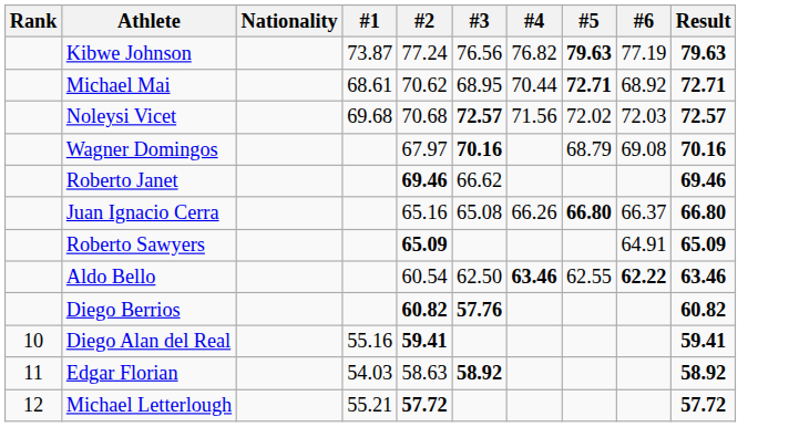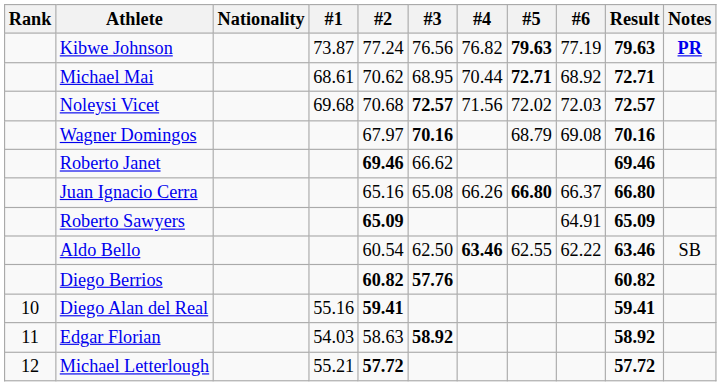+ column: Notes | PR | SB
Aldo Bello | #6: bold -> normal
